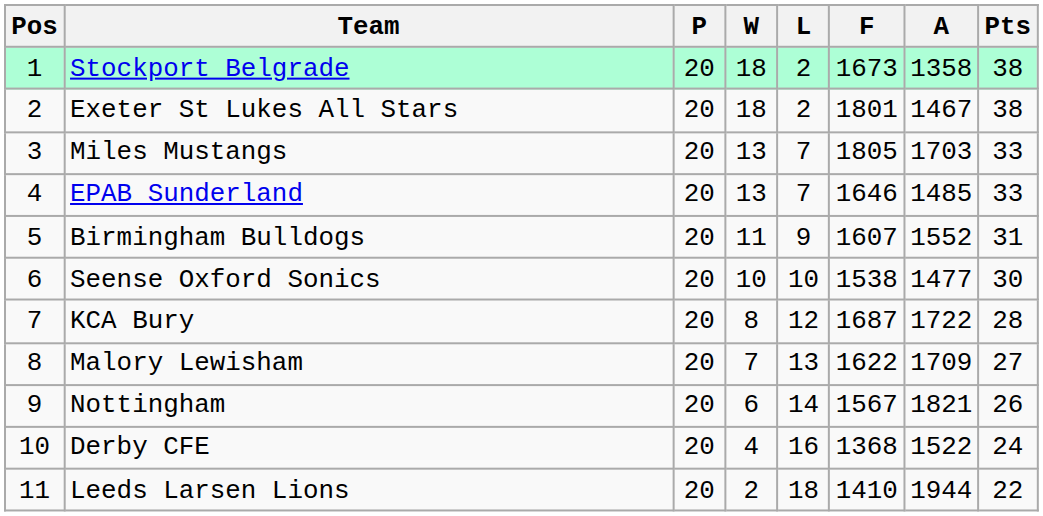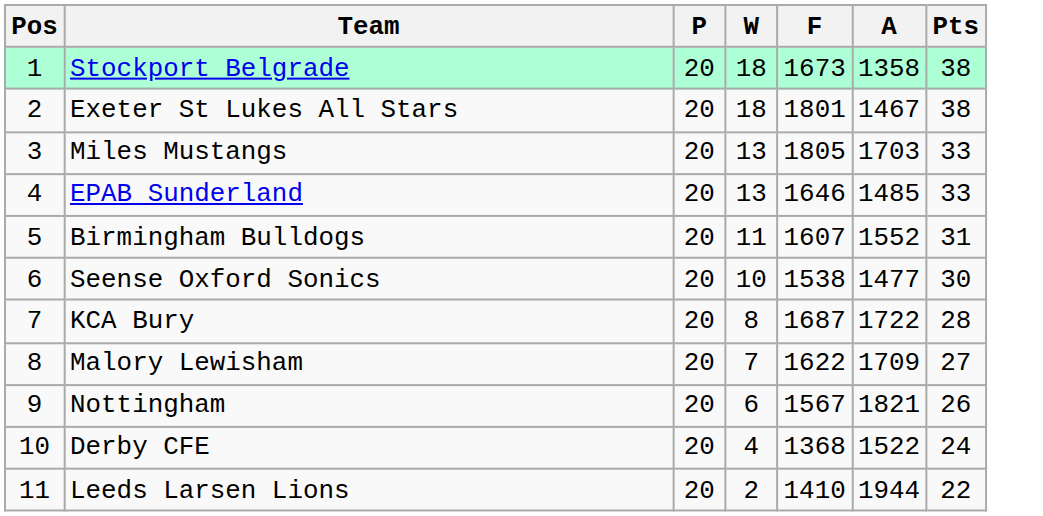- column: L | 2 | 2 | 7 | 7 | 9 | 10 | 12 | 13 | 14 | 16 | 18
